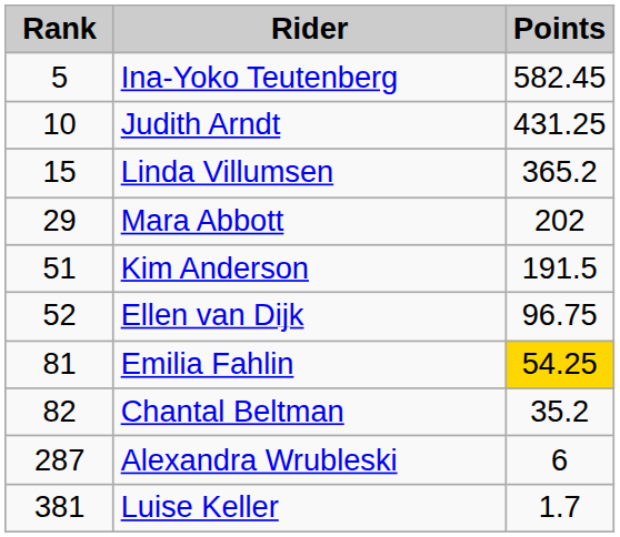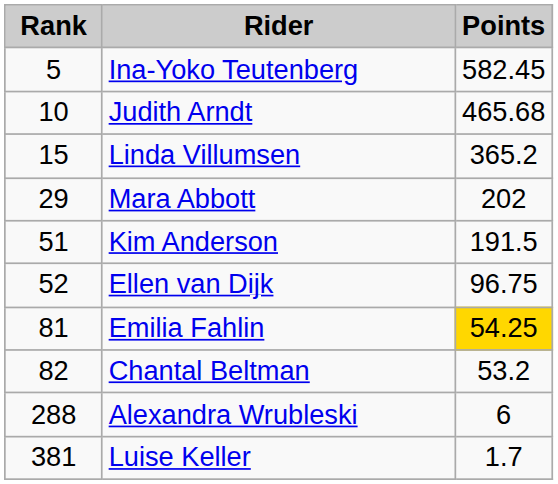Judith Arndt | Points: 431.25 -> 465.68
Chantal Beltman | Points: 35.2 -> 53.2
Alexandra Wrubleski | Rank: 287 -> 288
